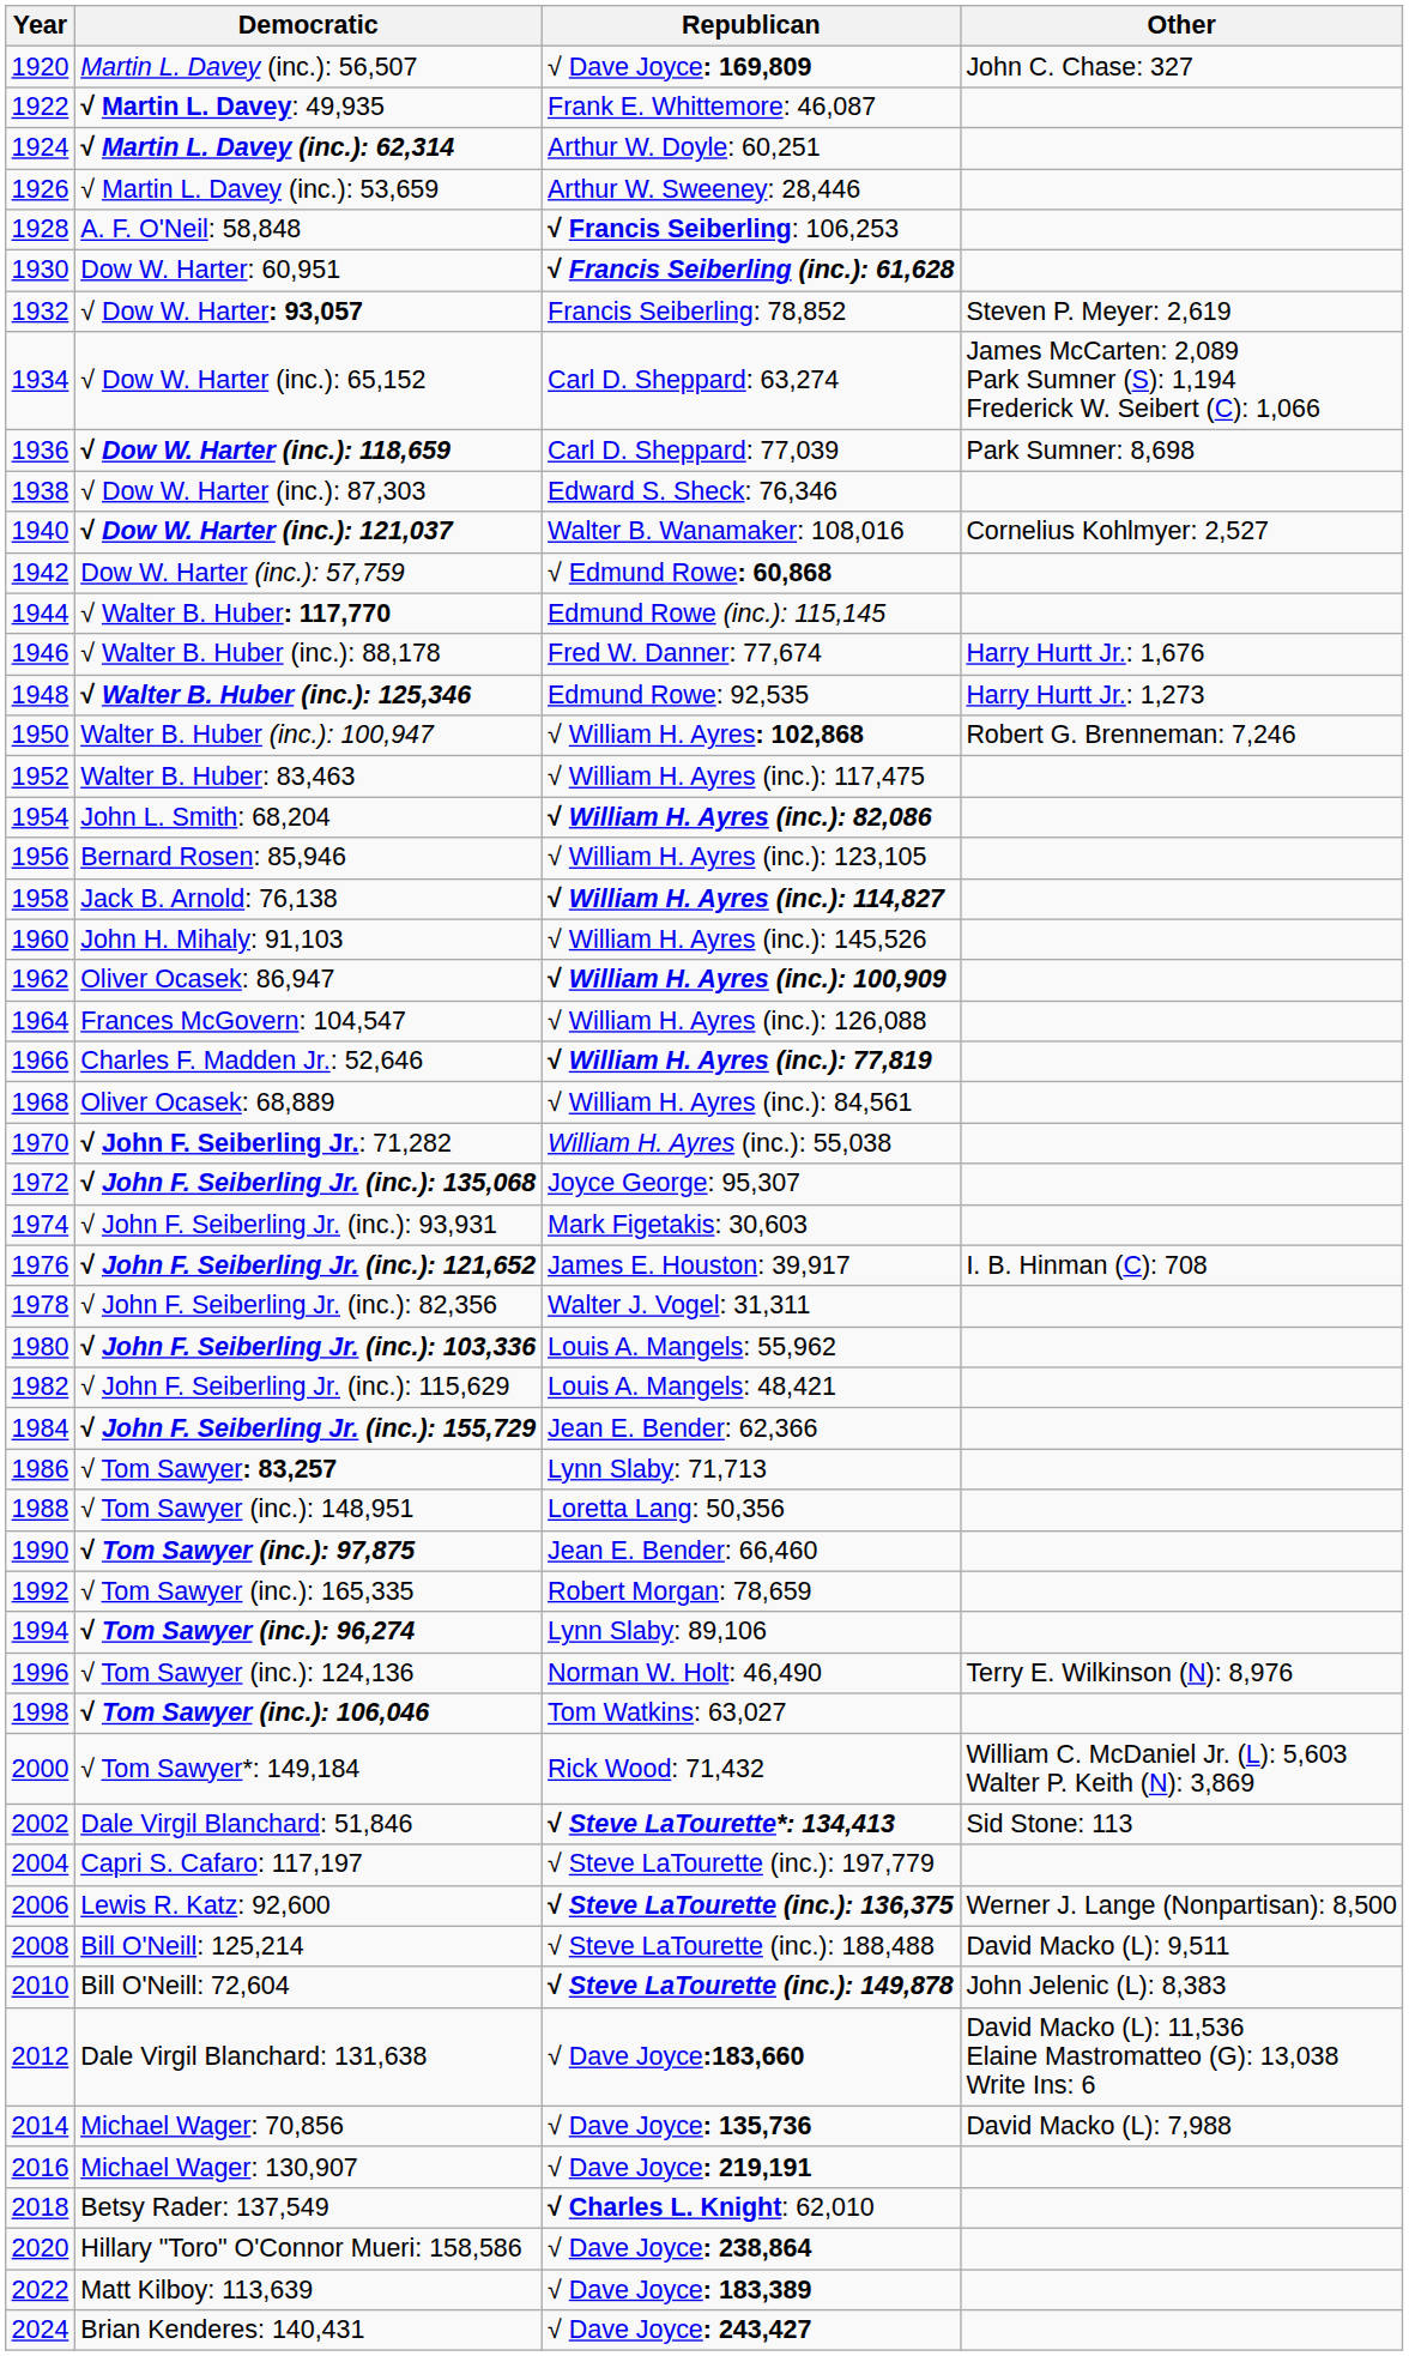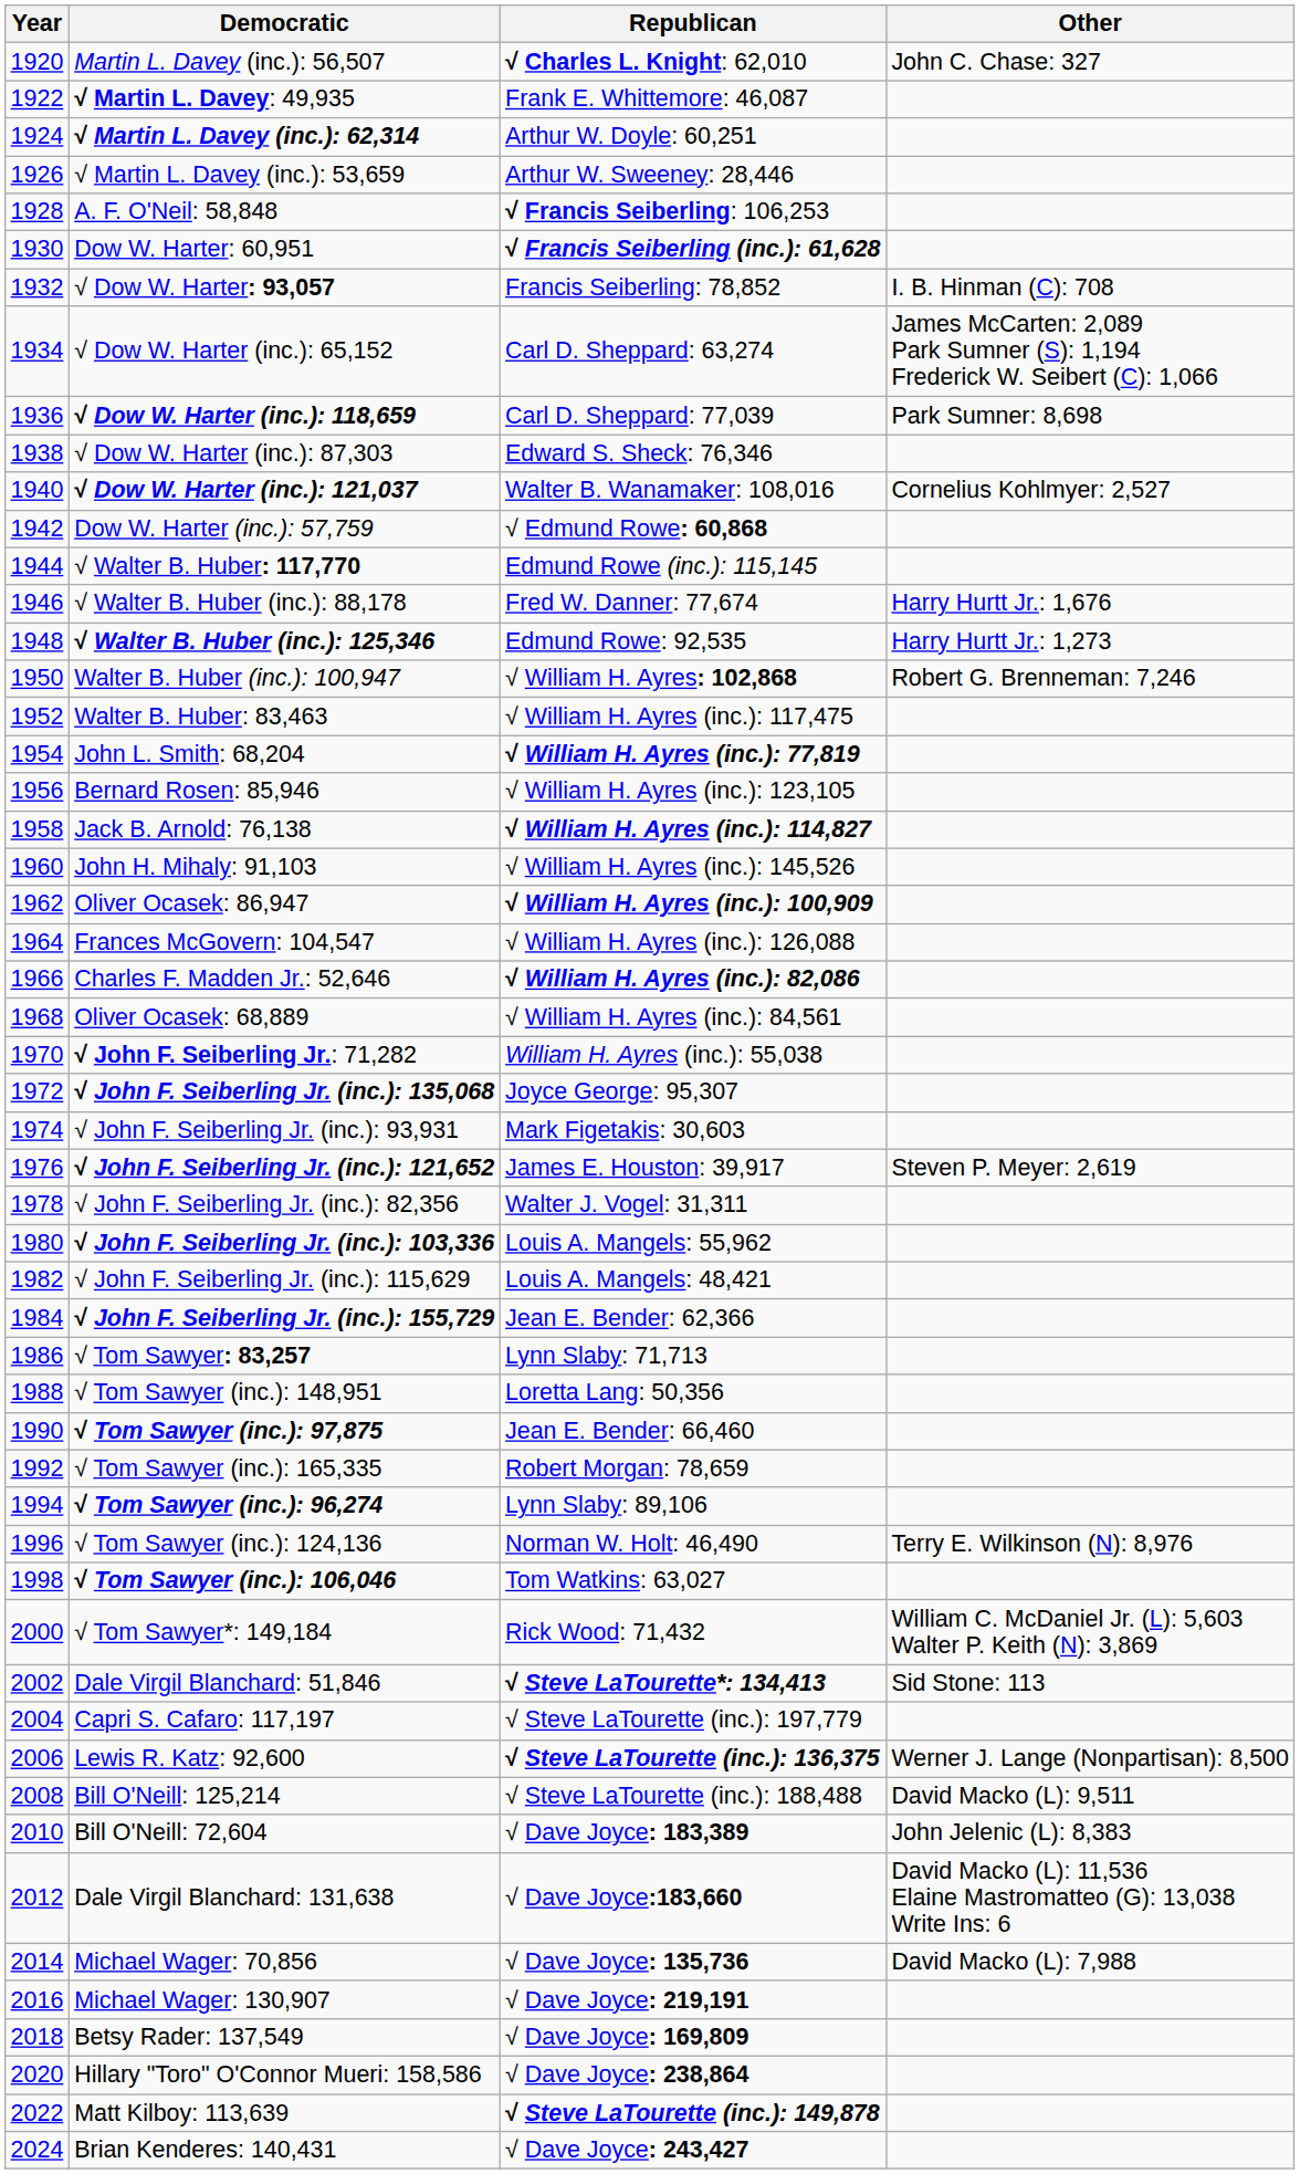Martin L. Davey (inc.): 56,507 | Republican: √ Dave Joyce: 169,809 -> √ Charles L. Knight: 62,010
√ Dow W. Harter: 93,057 | Other: Steven P. Meyer: 2,619 -> I. B. Hinman (C): 708
John L. Smith: 68,204 | Republican: √ William H. Ayres (inc.): 82,086 -> √ William H. Ayres (inc.): 77,819
Charles F. Madden Jr.: 52,646 | Republican: √ William H. Ayres (inc.): 77,819 -> √ William H. Ayres (inc.): 82,086
√ John F. Seiberling Jr. (inc.): 121,652 | Other: I. B. Hinman (C): 708 -> Steven P. Meyer: 2,619
Bill O'Neill: 72,604 | Republican: √ Steve LaTourette (inc.): 149,878 -> √ Dave Joyce: 183,389
Betsy Rader: 137,549 | Republican: √ Charles L. Knight: 62,010 -> √ Dave Joyce: 169,809
Matt Kilboy: 113,639 | Republican: √ Dave Joyce: 183,389 -> √ Steve LaTourette (inc.): 149,878
